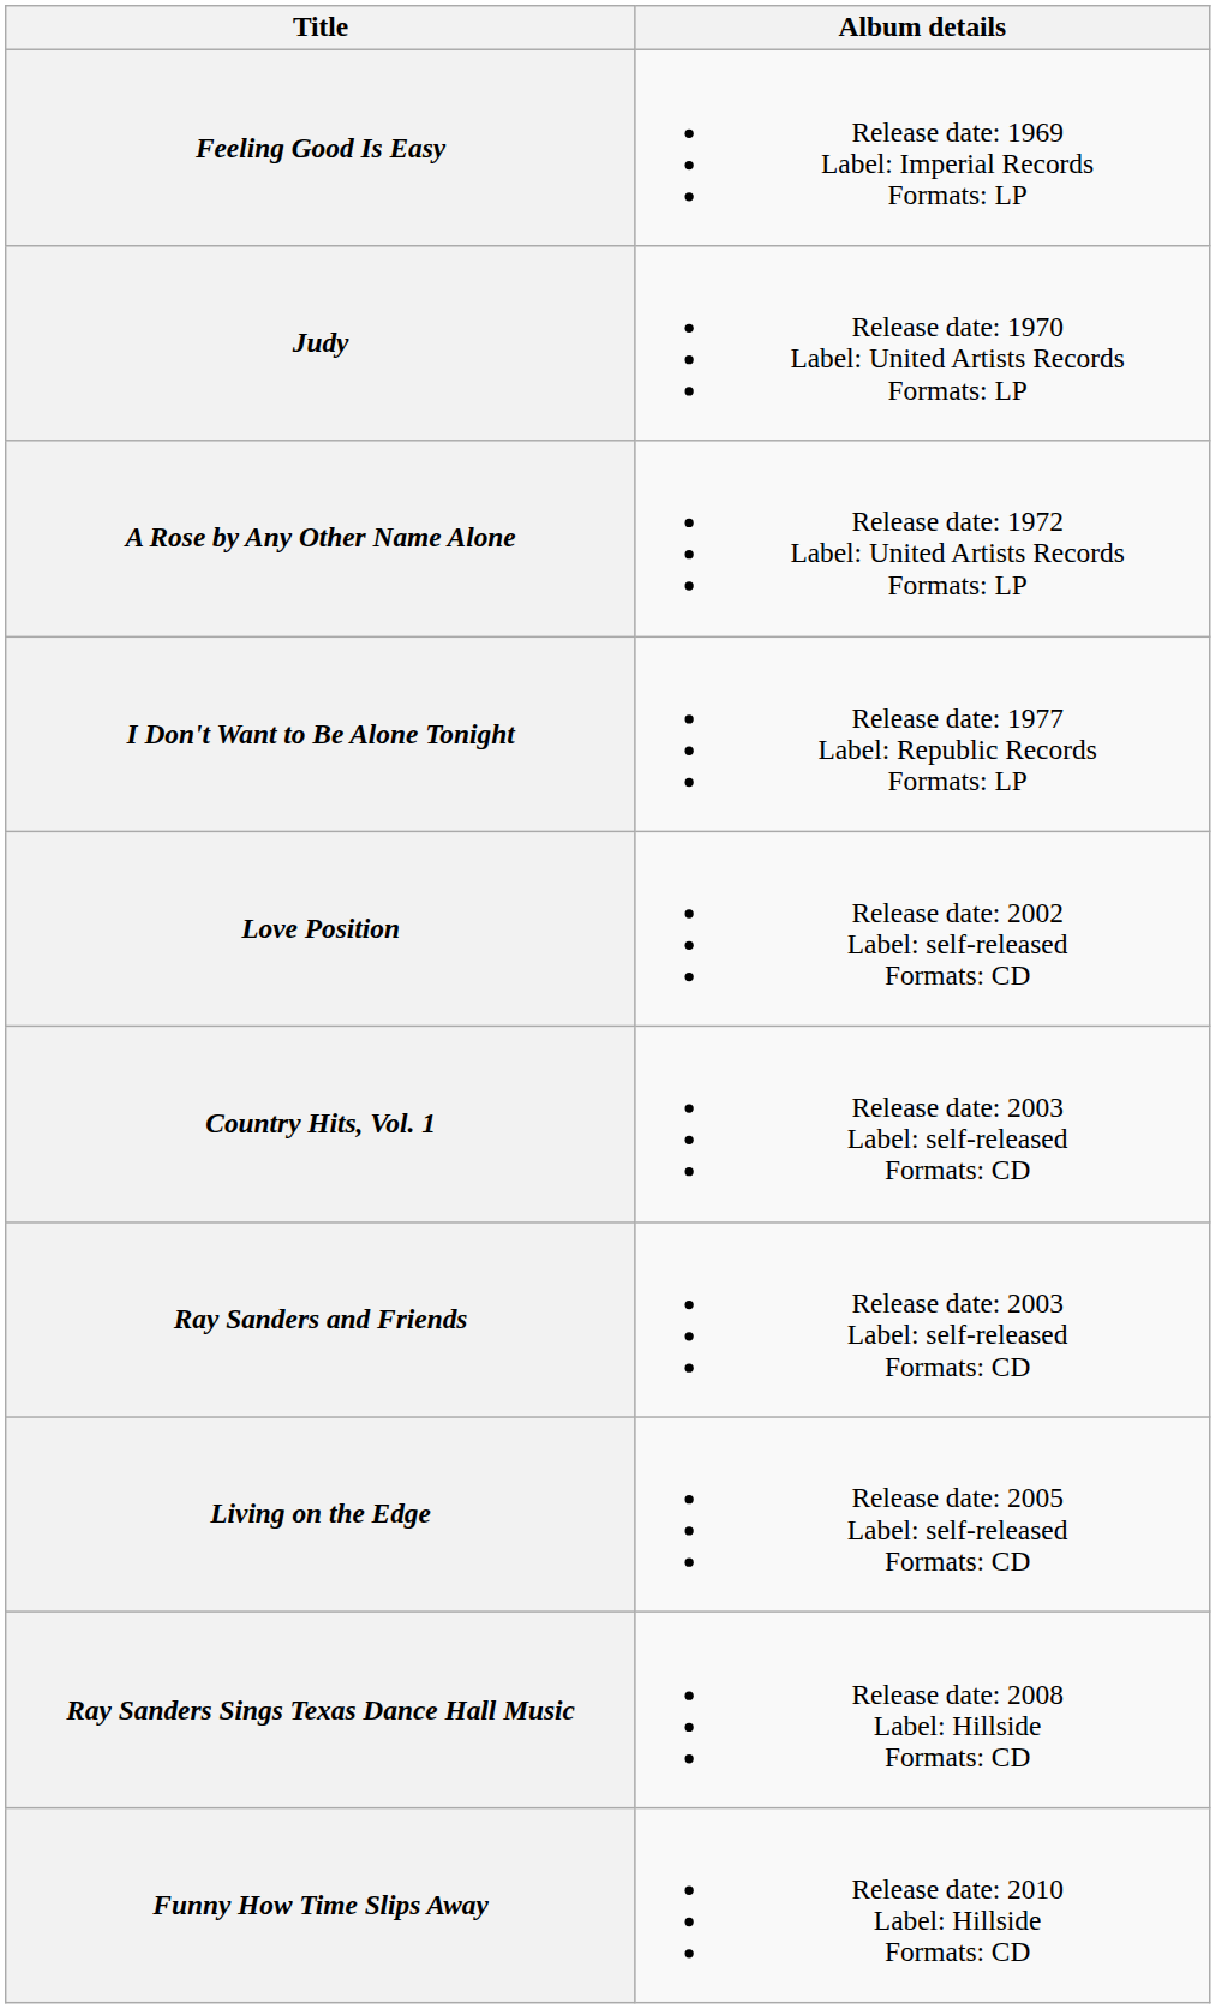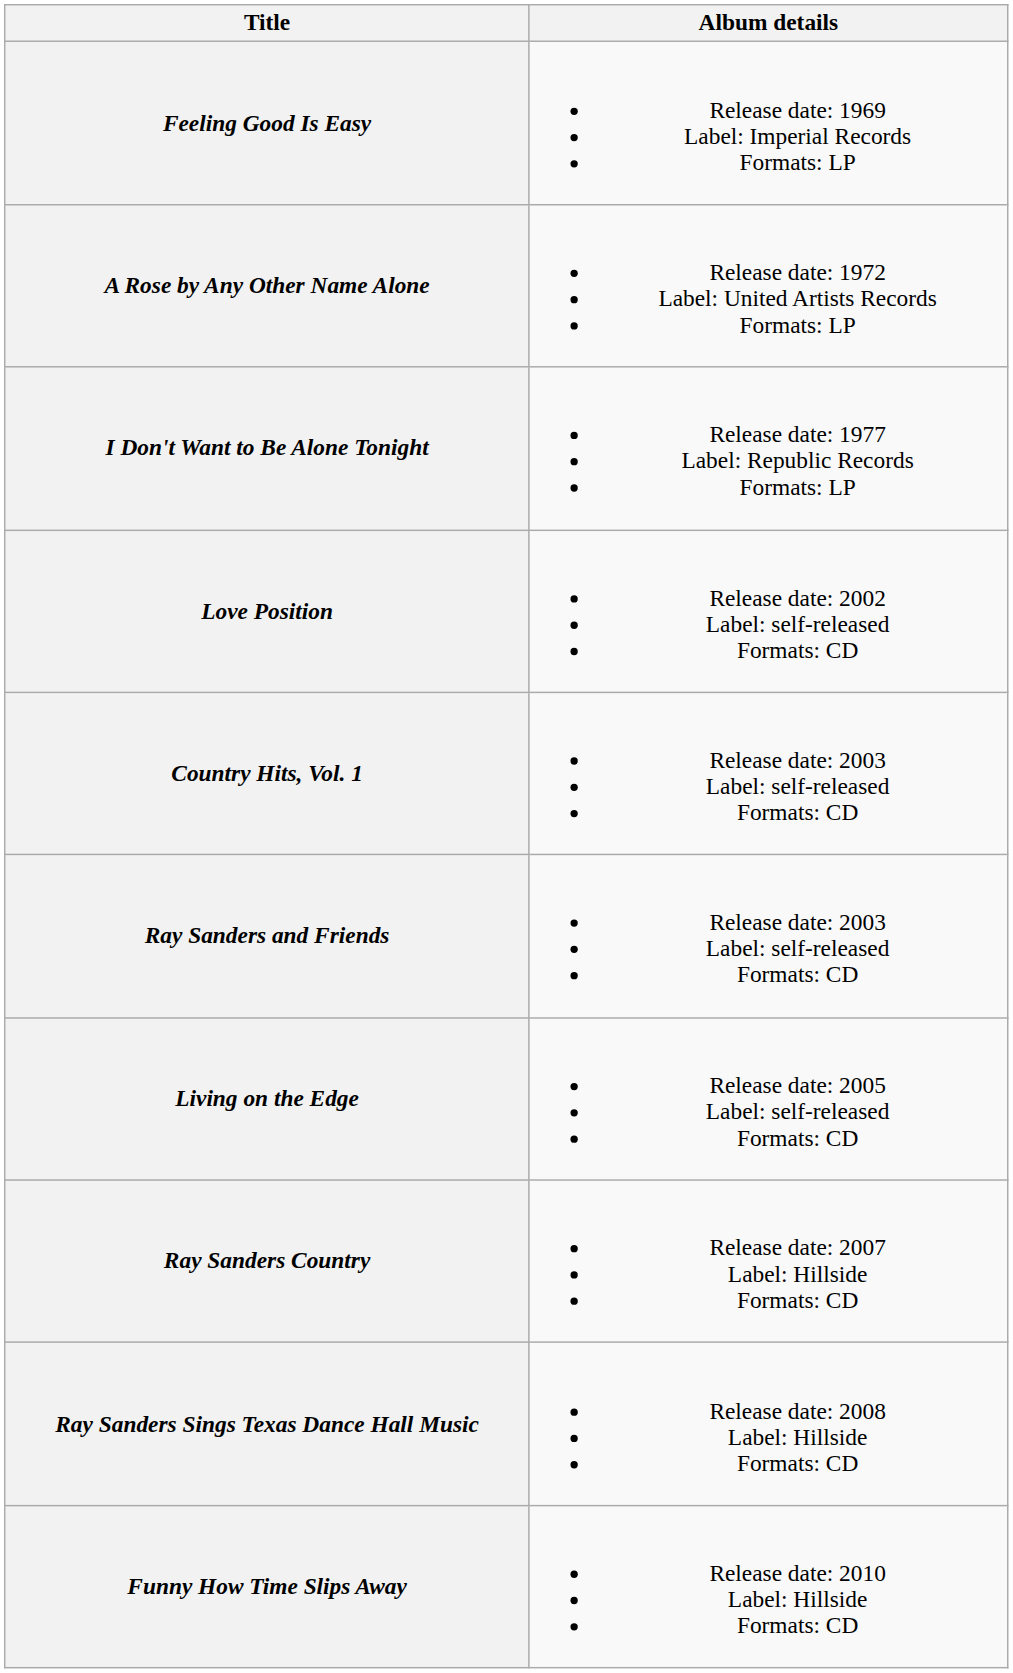- row: Judy | Release date: 1970 Label: United Artists Records Formats: LP
+ row: Ray Sanders Country | Release date: 2007 Label: Hillside Formats: CD
